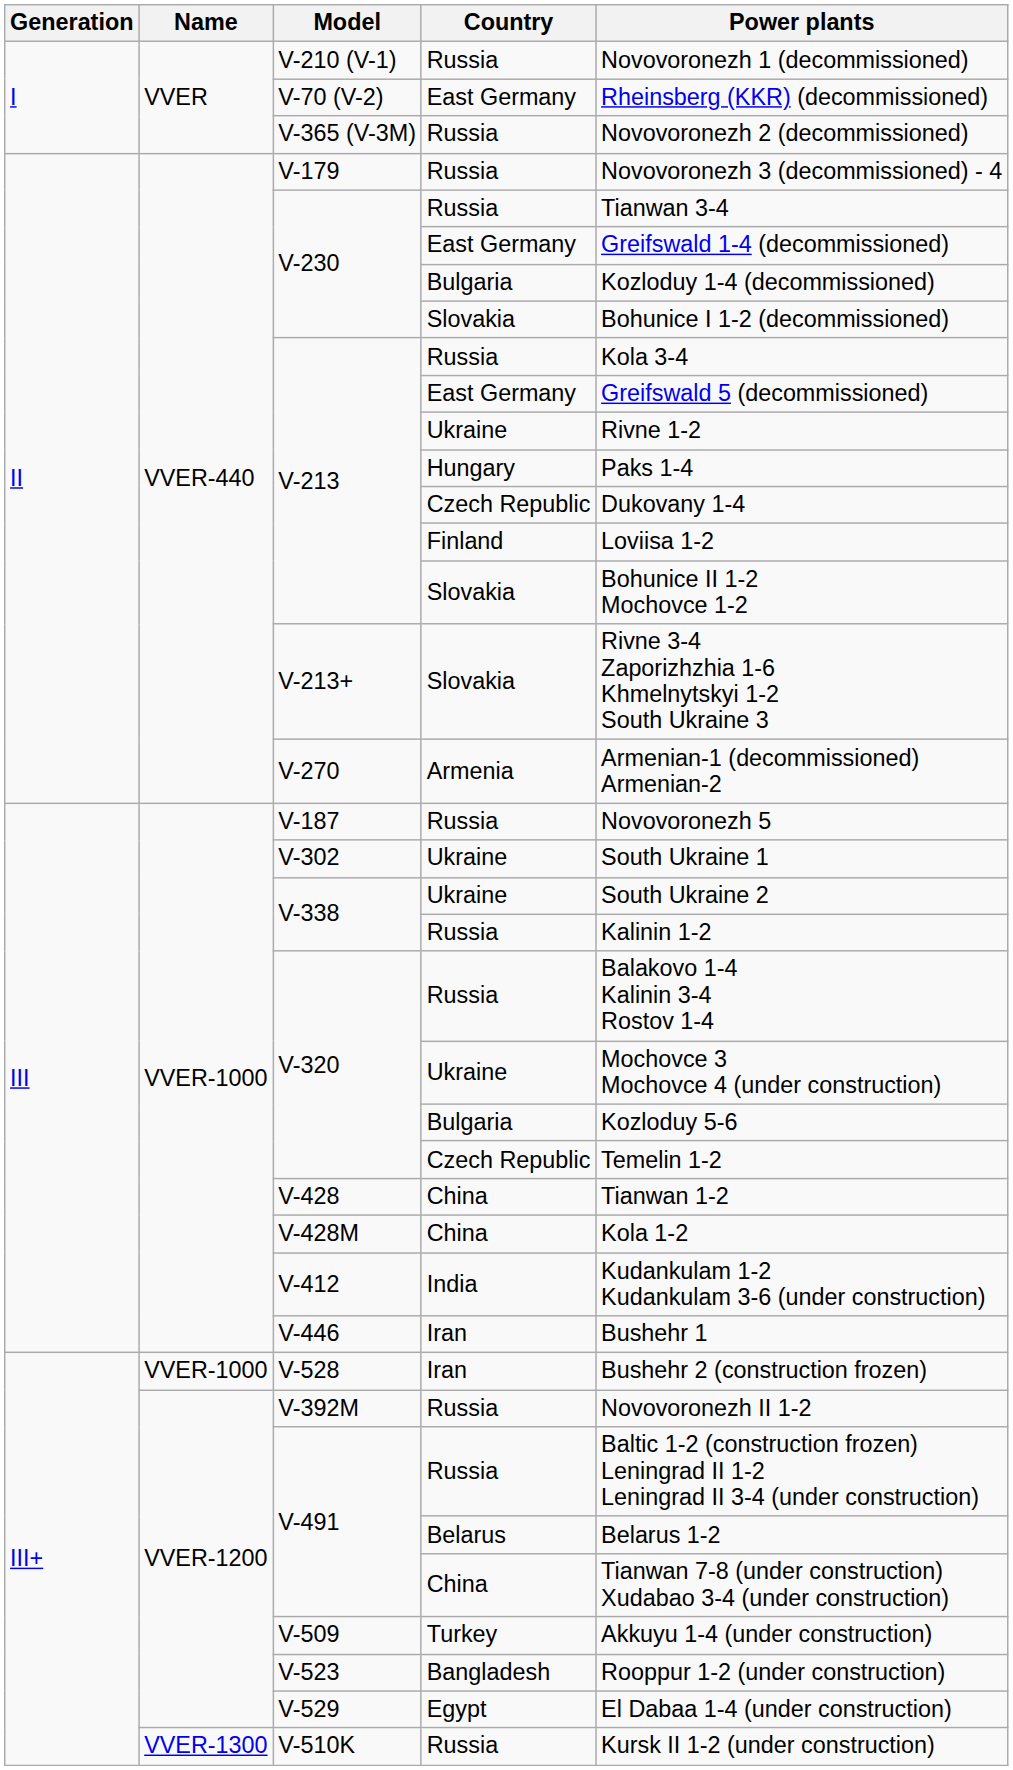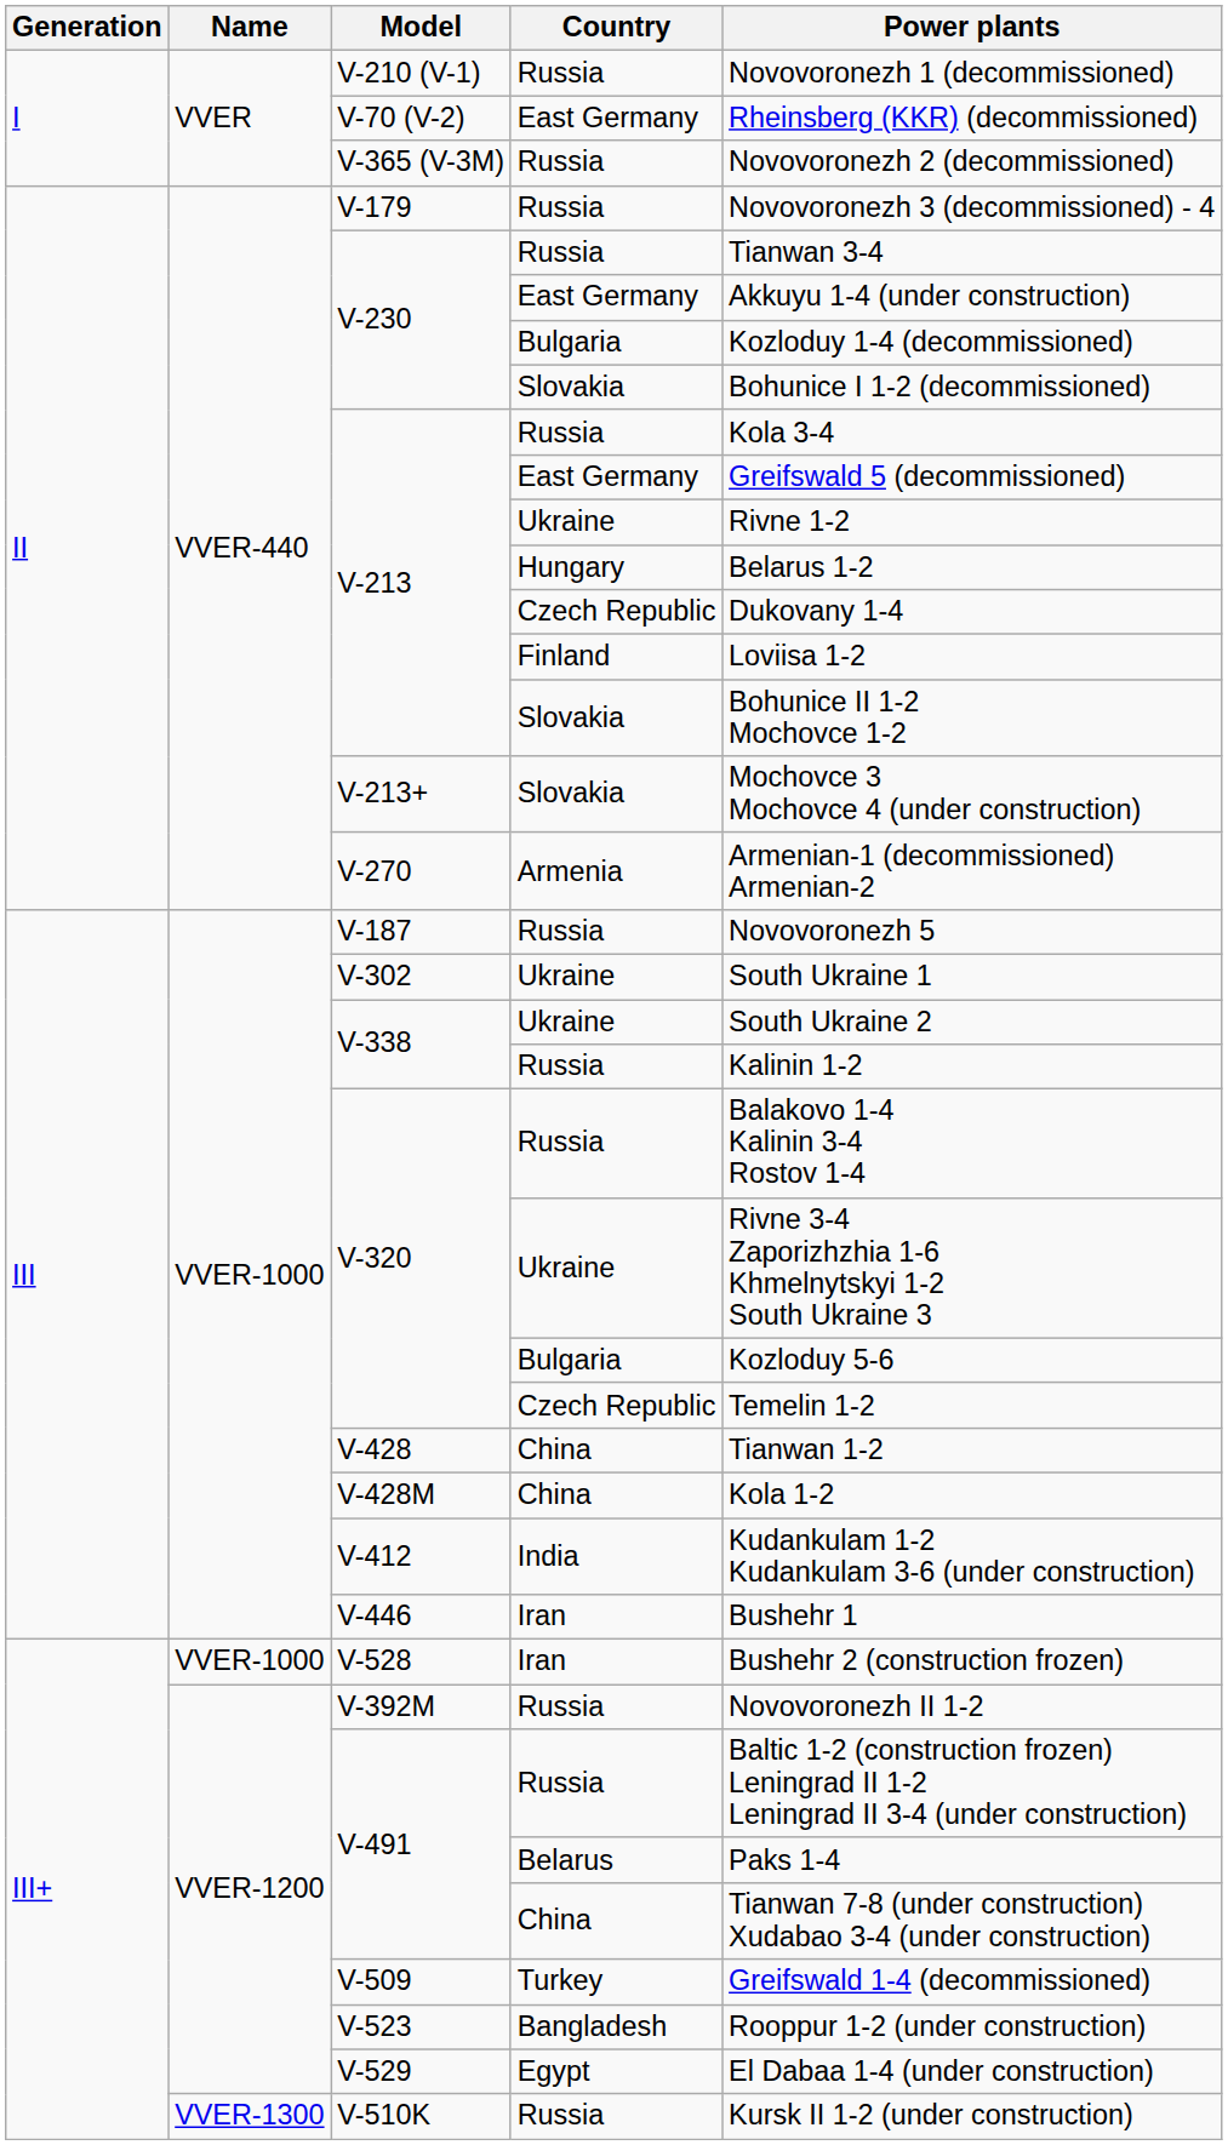V-230 / East Germany | Power plants: Greifswald 1-4 (decommissioned) -> Akkuyu 1-4 (under construction)
V-213 / Hungary | Power plants: Paks 1-4 -> Belarus 1-2
V-213+ | Power plants: Rivne 3-4 Zaporizhzhia 1-6 Khmelnytskyi 1-2 South Ukraine 3 -> Mochovce 3 Mochovce 4 (under construction)
V-320 / Ukraine | Power plants: Mochovce 3 Mochovce 4 (under construction) -> Rivne 3-4 Zaporizhzhia 1-6 Khmelnytskyi 1-2 South Ukraine 3
V-491 / Belarus | Power plants: Belarus 1-2 -> Paks 1-4
V-509 | Power plants: Akkuyu 1-4 (under construction) -> Greifswald 1-4 (decommissioned)
